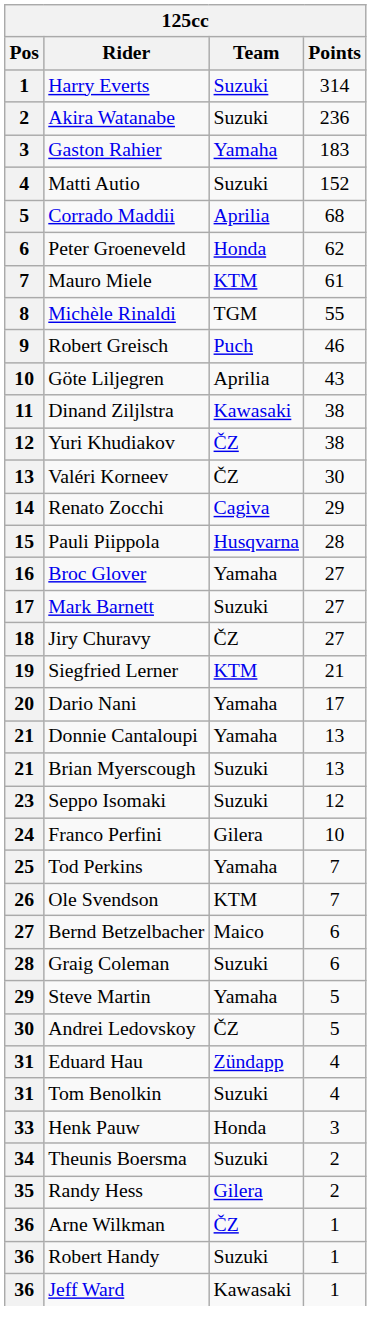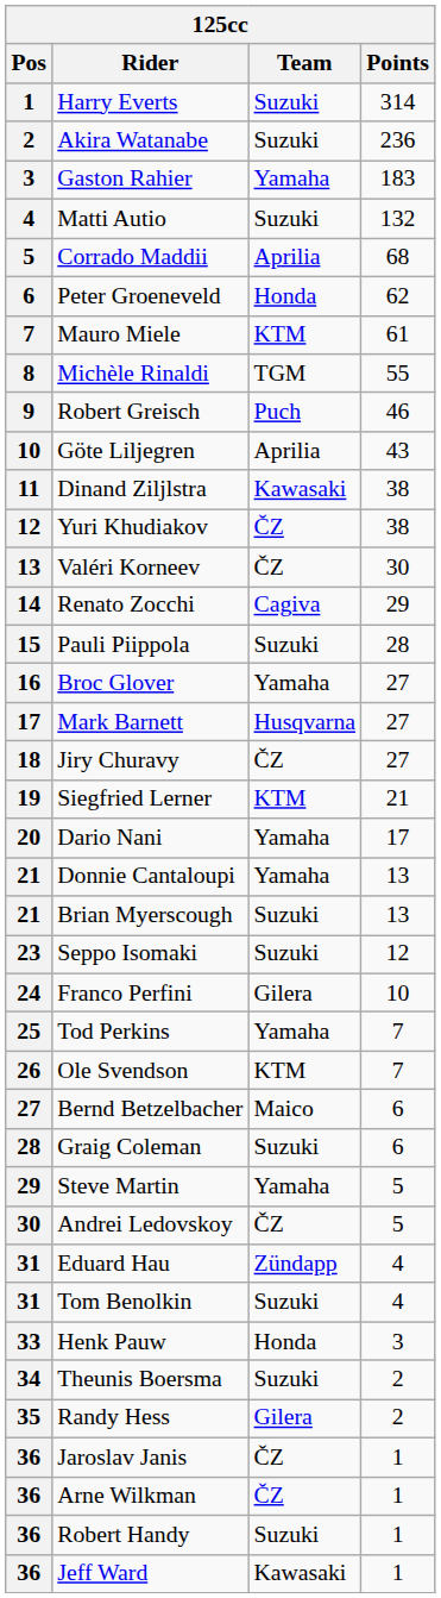Matti Autio | Points: 152 -> 132
Pauli Piippola | Team: Husqvarna -> Suzuki
Mark Barnett | Team: Suzuki -> Husqvarna
+ row: 36 | Jaroslav Janis | ČZ | 1
